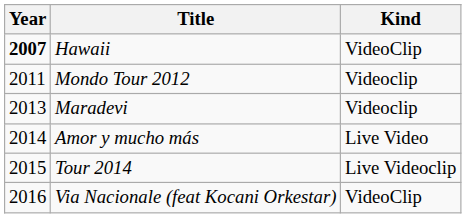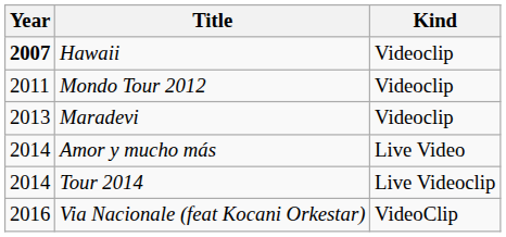Hawaii | Kind: VideoClip -> Videoclip
Tour 2014 | Year: 2015 -> 2014
